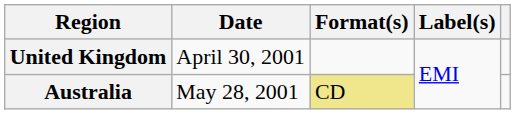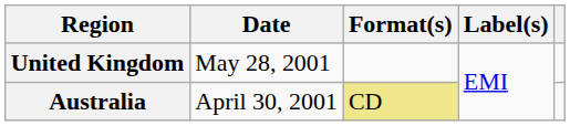United Kingdom | Date: April 30, 2001 -> May 28, 2001
Australia | Date: May 28, 2001 -> April 30, 2001
